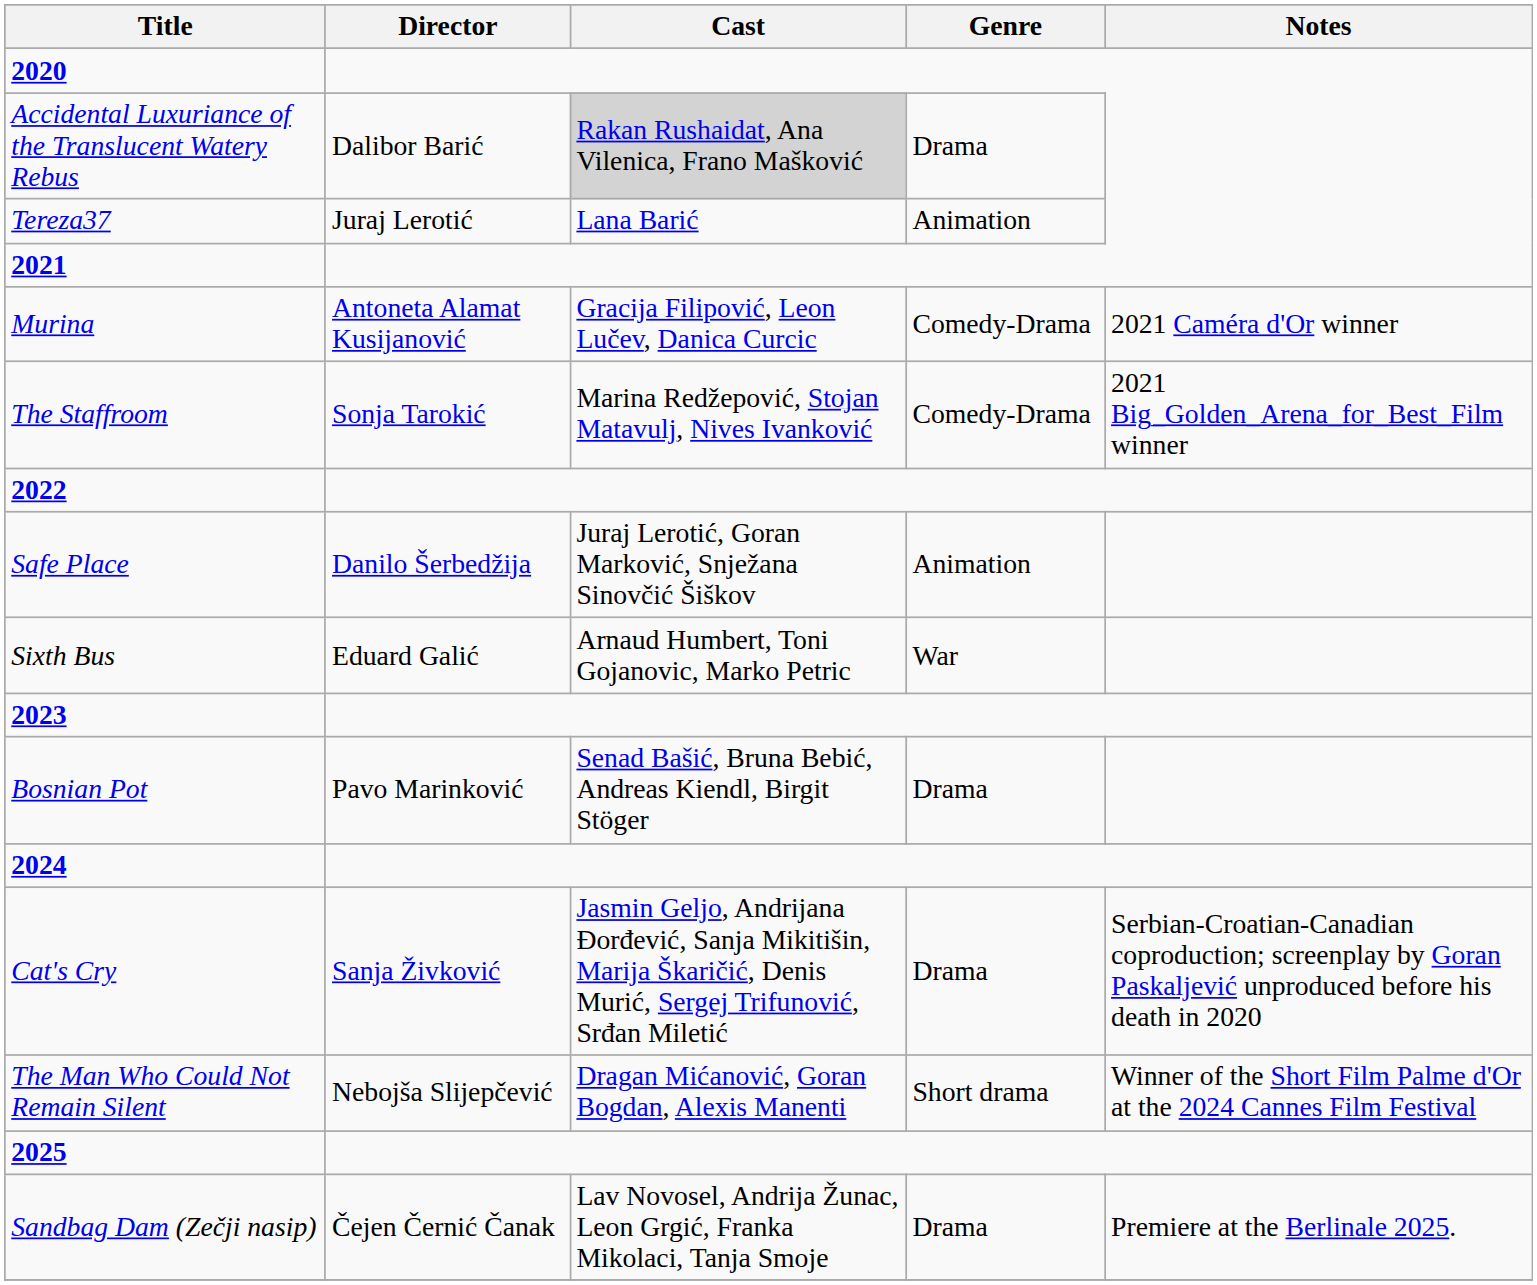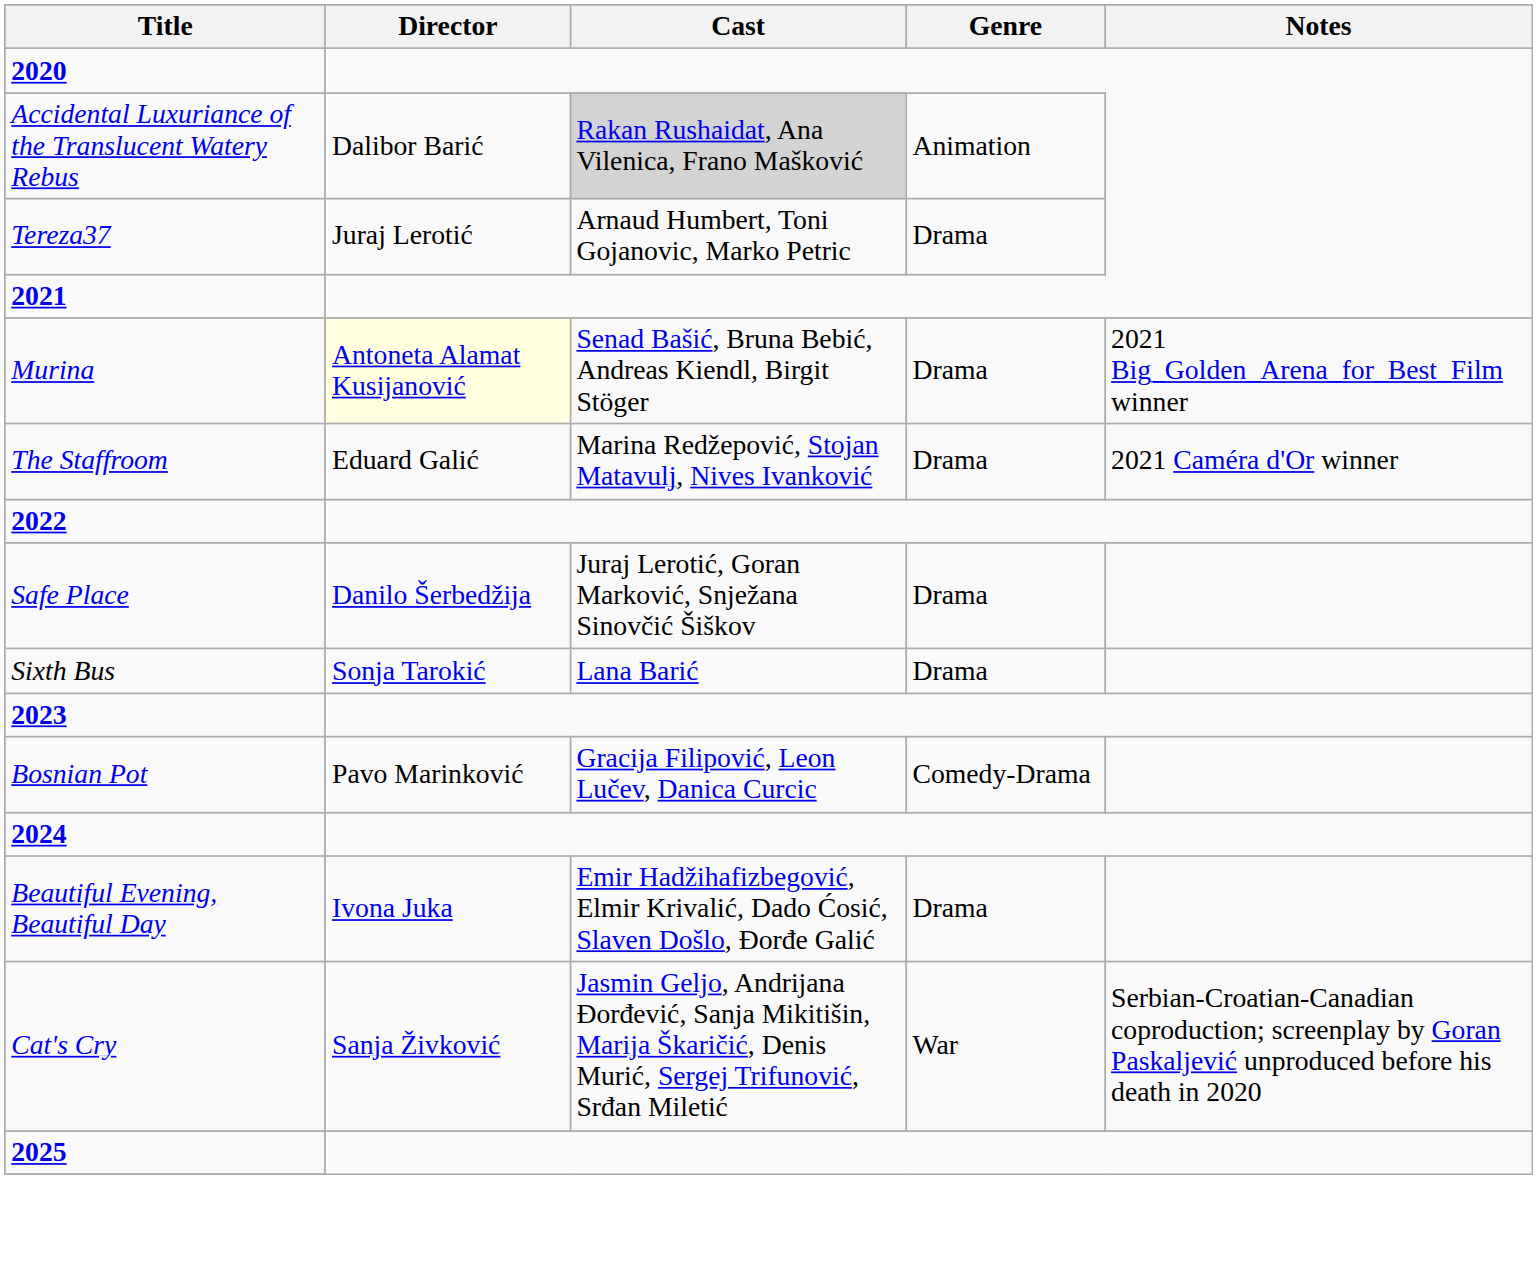Accidental Luxuriance of the Translucent Watery Rebus | Genre: Drama -> Animation
Tereza37 | Cast: Lana Barić -> Arnaud Humbert, Toni Gojanovic, Marko Petric
Tereza37 | Genre: Animation -> Drama
Murina | Director: no background -> lightyellow background
Murina | Cast: Gracija Filipović, Leon Lučev, Danica Curcic -> Senad Bašić, Bruna Bebić, Andreas Kiendl, Birgit Stöger
Murina | Genre: Comedy-Drama -> Drama
Murina | Notes: 2021 Caméra d'Or winner -> 2021 Big_Golden_Arena_for_Best_Film winner
The Staffroom | Director: Sonja Tarokić -> Eduard Galić
The Staffroom | Genre: Comedy-Drama -> Drama
The Staffroom | Notes: 2021 Big_Golden_Arena_for_Best_Film winner -> 2021 Caméra d'Or winner
Safe Place | Genre: Animation -> Drama
Sixth Bus | Director: Eduard Galić -> Sonja Tarokić
Sixth Bus | Cast: Arnaud Humbert, Toni Gojanovic, Marko Petric -> Lana Barić
Sixth Bus | Genre: War -> Drama
Bosnian Pot | Cast: Senad Bašić, Bruna Bebić, Andreas Kiendl, Birgit Stöger -> Gracija Filipović, Leon Lučev, Danica Curcic
Bosnian Pot | Genre: Drama -> Comedy-Drama
+ row: Beautiful Evening, Beautiful Day | Ivona Juka | Emir Hadžihafizbegović, Elmir Krivalić, Dado Ćosić, Slaven Došlo, Đorđe Galić | Drama
Cat's Cry | Genre: Drama -> War
- row: The Man Who Could Not Remain Silent | Nebojša Slijepčević | Dragan Mićanović, Goran Bogdan, Alexis Manenti | Short drama | Winner of the Short Film Palme d'Or at the 2024 Cannes Film Festival
- row: Sandbag Dam (Zečji nasip) | Čejen Černić Čanak | Lav Novosel, Andrija Žunac, Leon Grgić, Franka Mikolaci, Tanja Smoje | Drama | Premiere at the Berlinale 2025.
